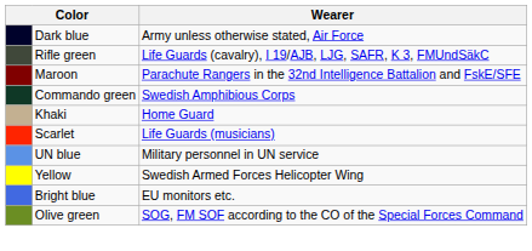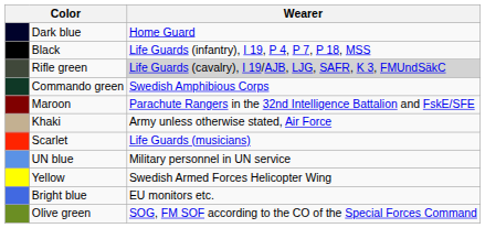Dark blue | Wearer: Army unless otherwise stated, Air Force -> Home Guard
+ row: Black | Life Guards (infantry), I 19, P 4, P 7, P 18, MSS
Rifle green | Wearer: no background -> lightgrey background
rows swapped: Commando green <-> Maroon
Khaki | Wearer: Home Guard -> Army unless otherwise stated, Air Force
